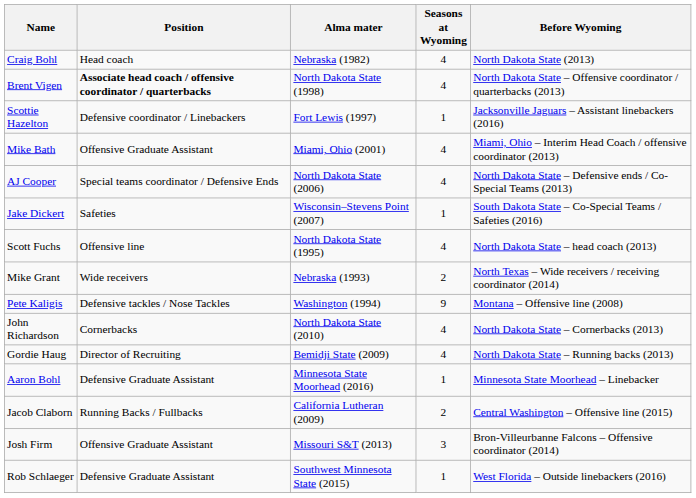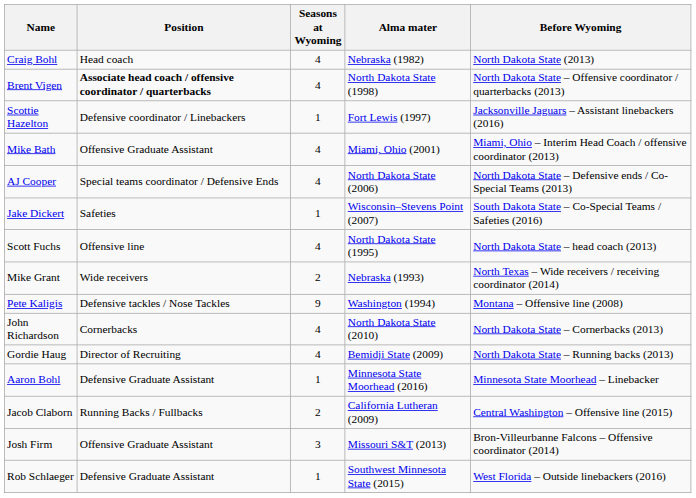columns swapped: Seasons at Wyoming <-> Alma mater
